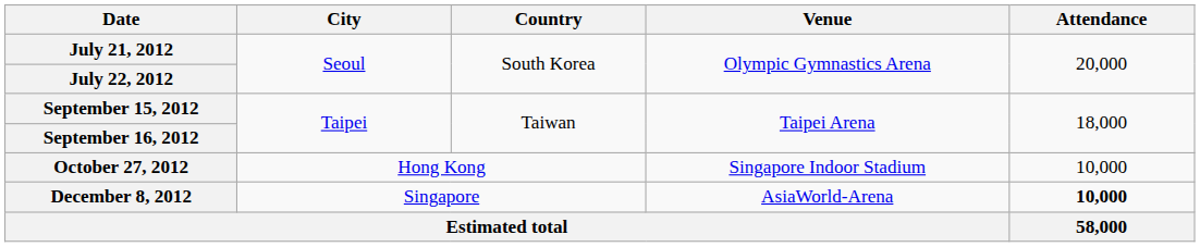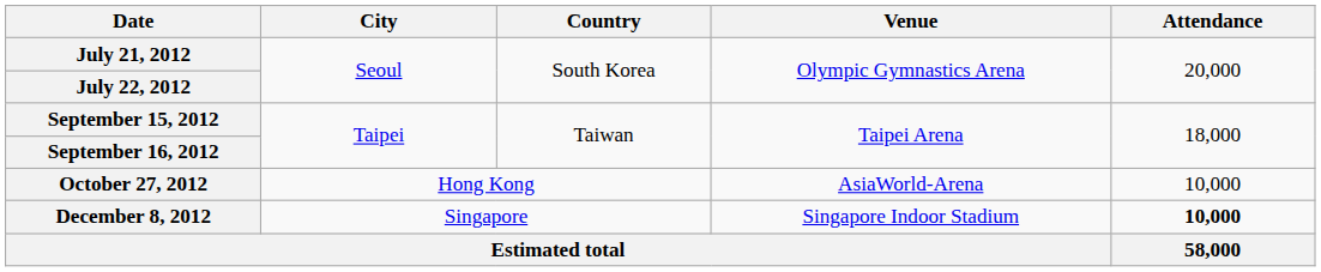October 27, 2012 | Venue: Singapore Indoor Stadium -> AsiaWorld-Arena
December 8, 2012 | Venue: AsiaWorld-Arena -> Singapore Indoor Stadium
